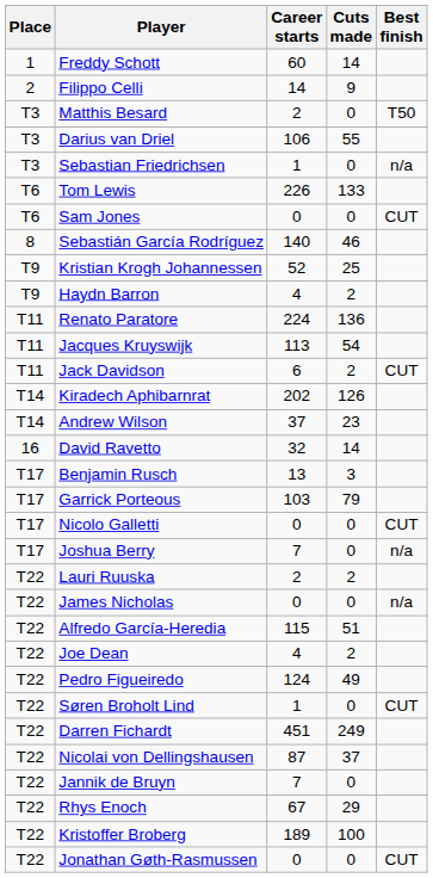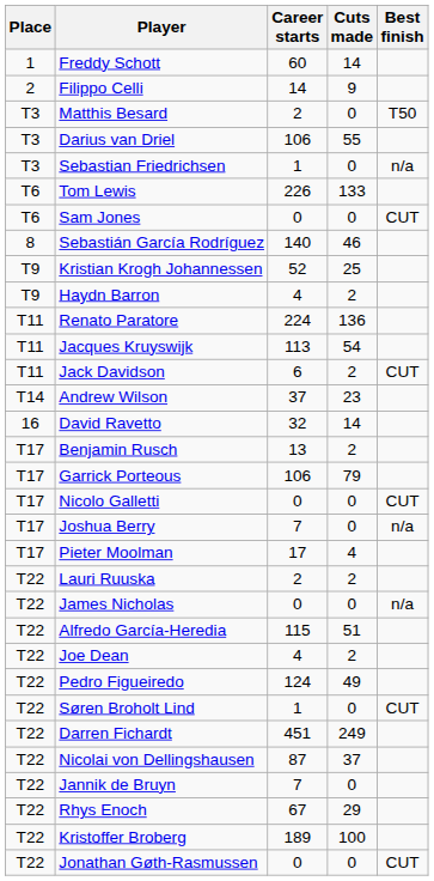- row: T14 | Kiradech Aphibarnrat | 202 | 126
Benjamin Rusch | Cuts made: 3 -> 2
Garrick Porteous | Career starts: 103 -> 106
+ row: T17 | Pieter Moolman | 17 | 4
